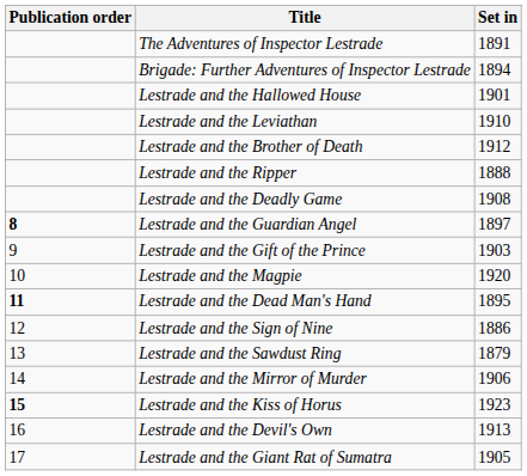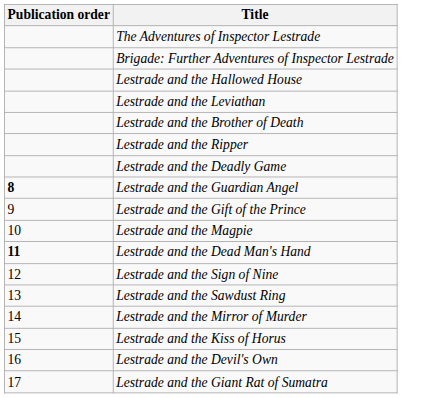- column: Set in | 1891 | 1894 | 1901 | 1910 | 1912 | 1888 | 1908 | 1897 | 1903 | 1920 | 1895 | 1886 | 1879 | 1906 | 1923 | 1913 | 1905
Lestrade and the Kiss of Horus | Publication order: bold -> normal
